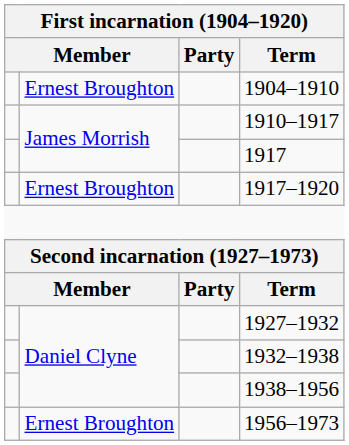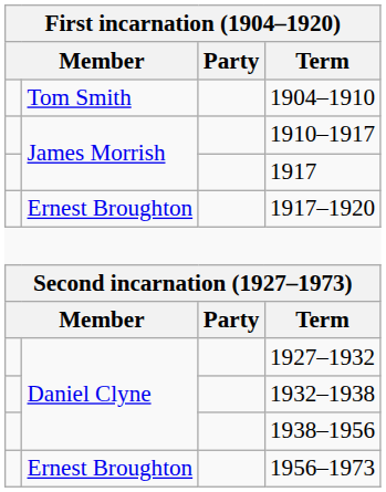1904–1910 | column 2: Ernest Broughton -> Tom Smith
